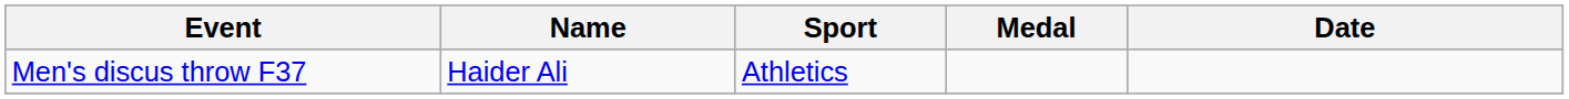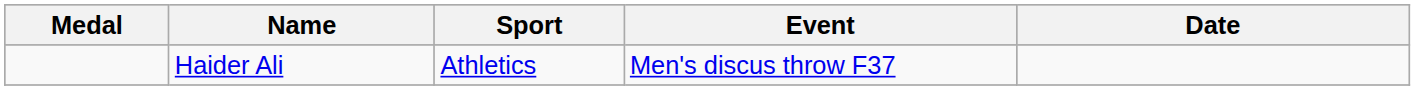columns swapped: Medal <-> Event
